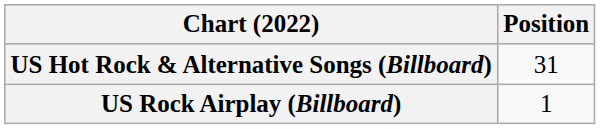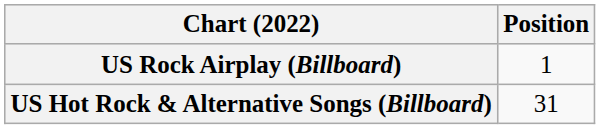rows swapped: US Hot Rock & Alternative Songs (Billboard) <-> US Rock Airplay (Billboard)
